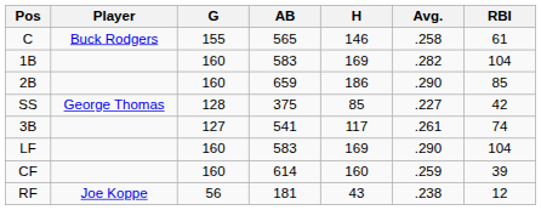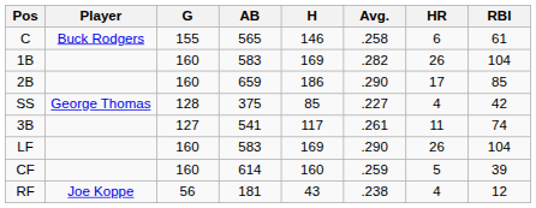+ column: HR | 6 | 26 | 17 | 4 | 11 | 26 | 5 | 4
